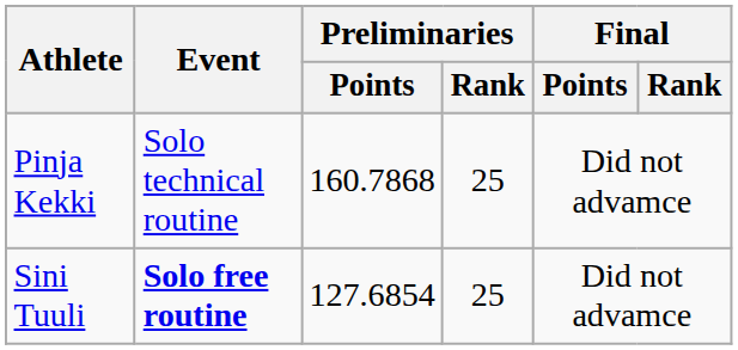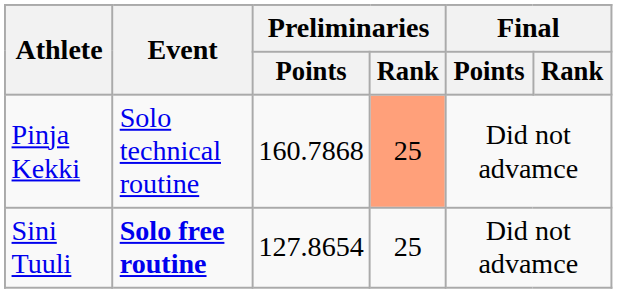Pinja Kekki | Preliminaries / Rank: no background -> lightsalmon background
Sini Tuuli | Preliminaries / Points: 127.6854 -> 127.8654
